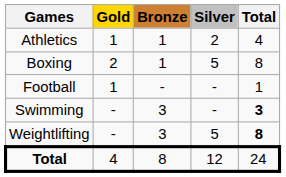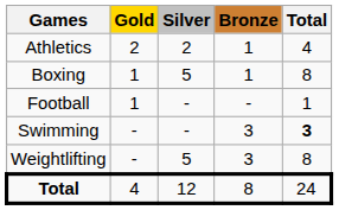columns swapped: Silver <-> Bronze
Athletics | Gold: 1 -> 2
Boxing | Gold: 2 -> 1
Weightlifting | Total: bold -> normal
